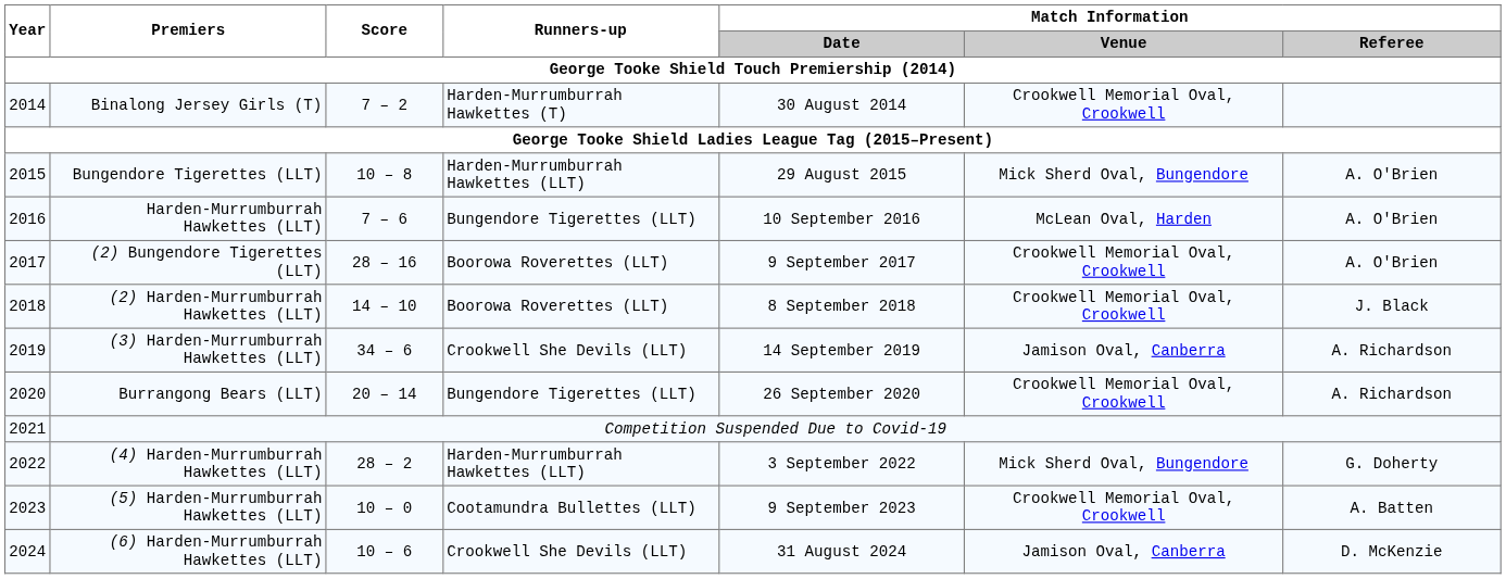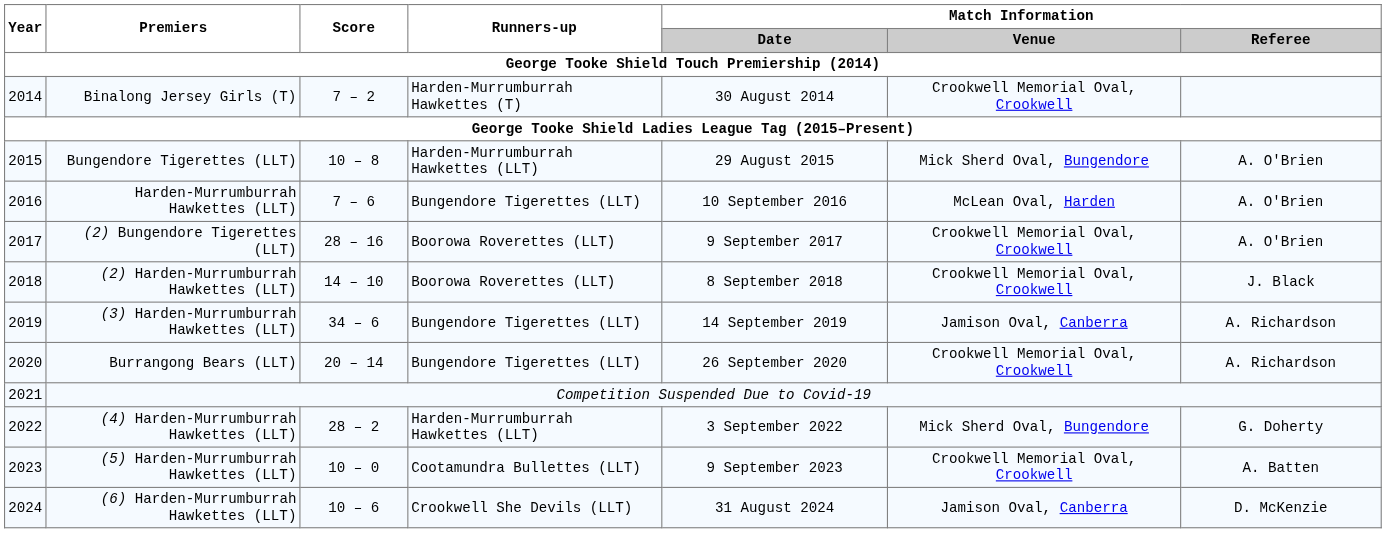(3) Harden-Murrumburrah Hawkettes (LLT) | Runners-up: Crookwell She Devils (LLT) -> Bungendore Tigerettes (LLT)
